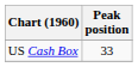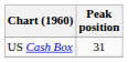US Cash Box | Peak position: 33 -> 31
